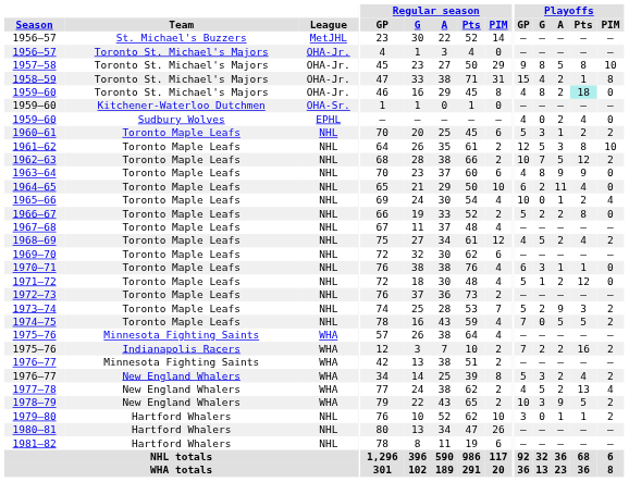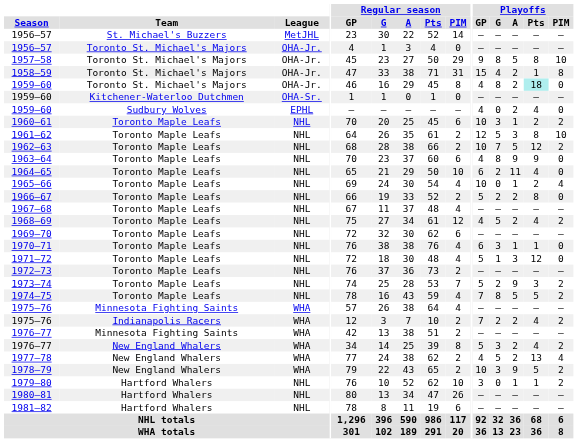1960–61 | Playoffs / GP: 5 -> 10
1971–72 | Playoffs / A: 2 -> 3
1974–75 | Playoffs / G: 0 -> 8
1975–76 / Indianapolis Racers | Playoffs / Pts: 16 -> 4
